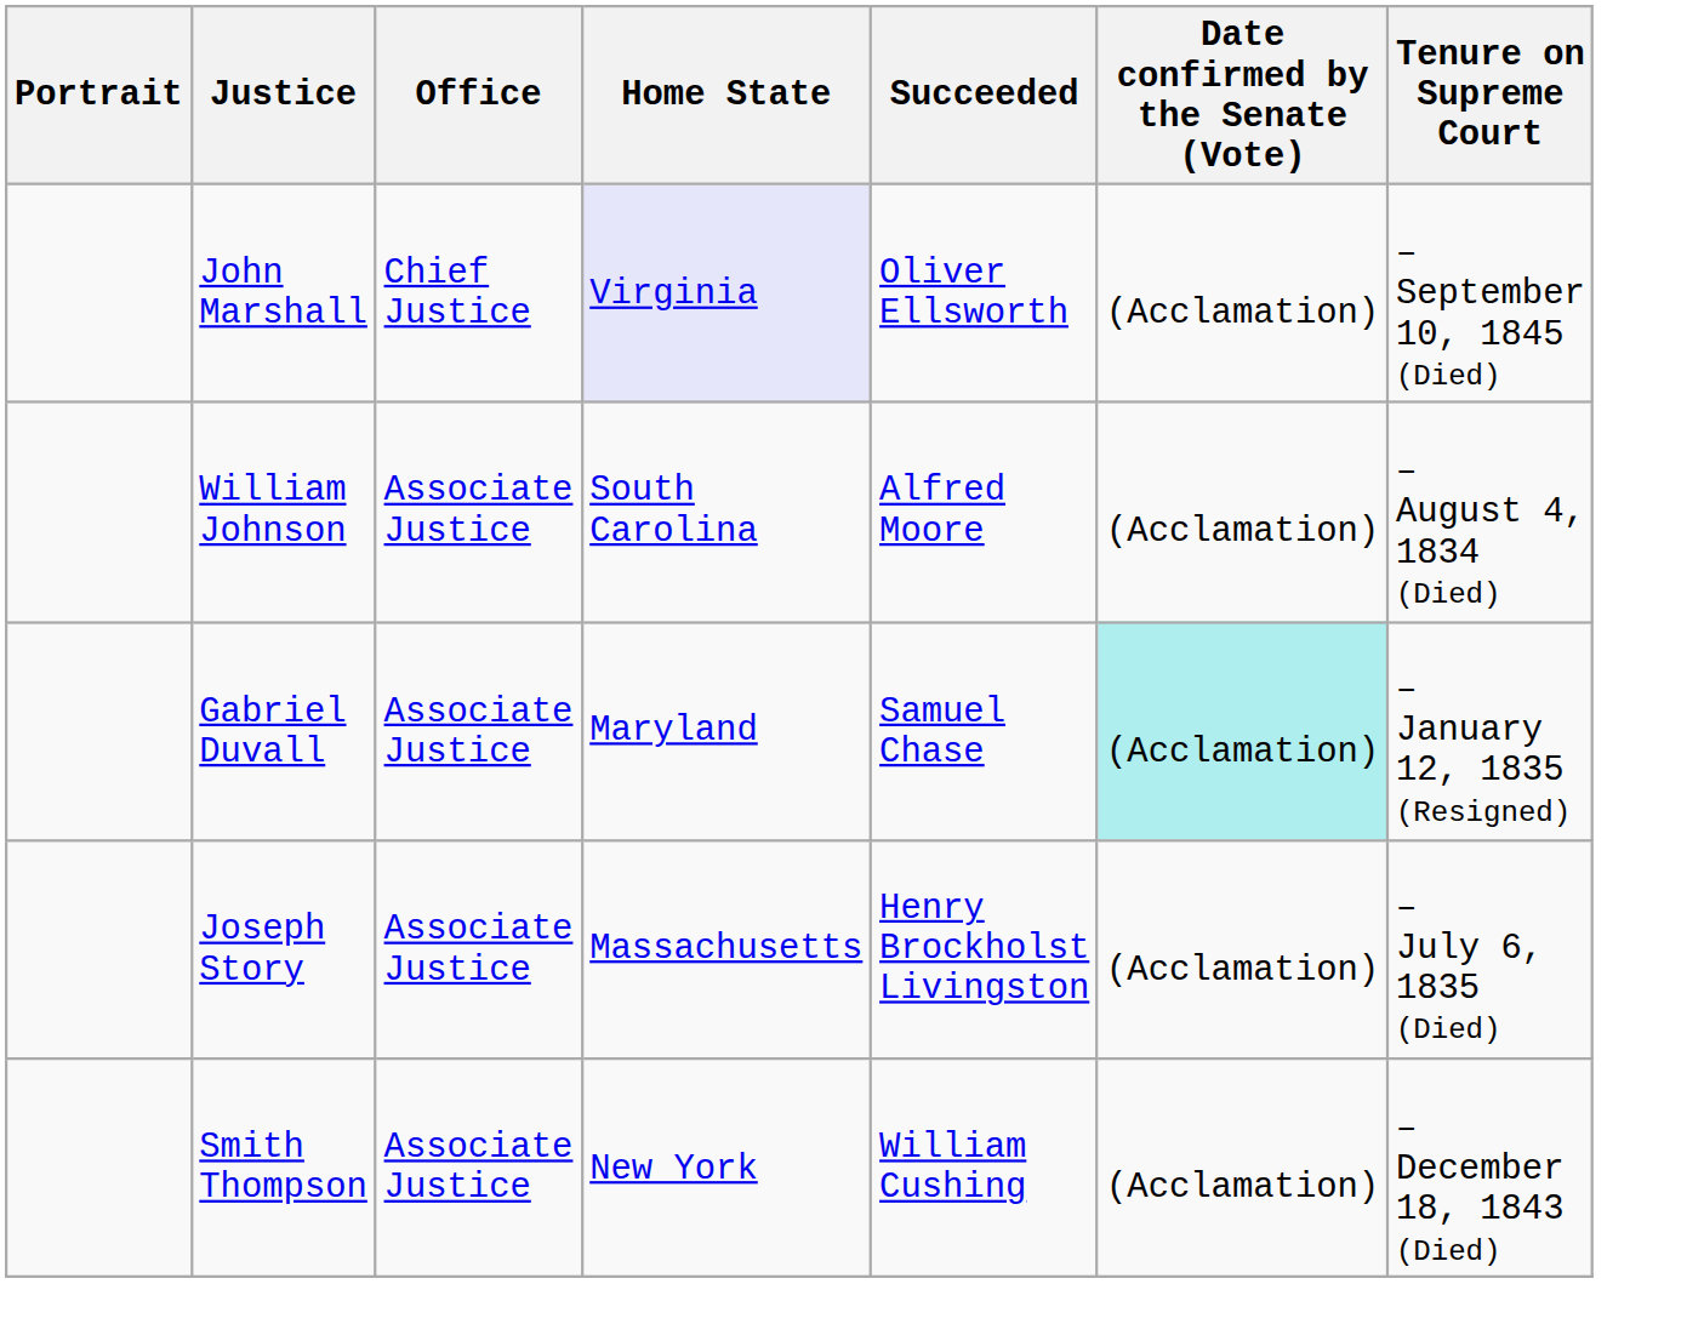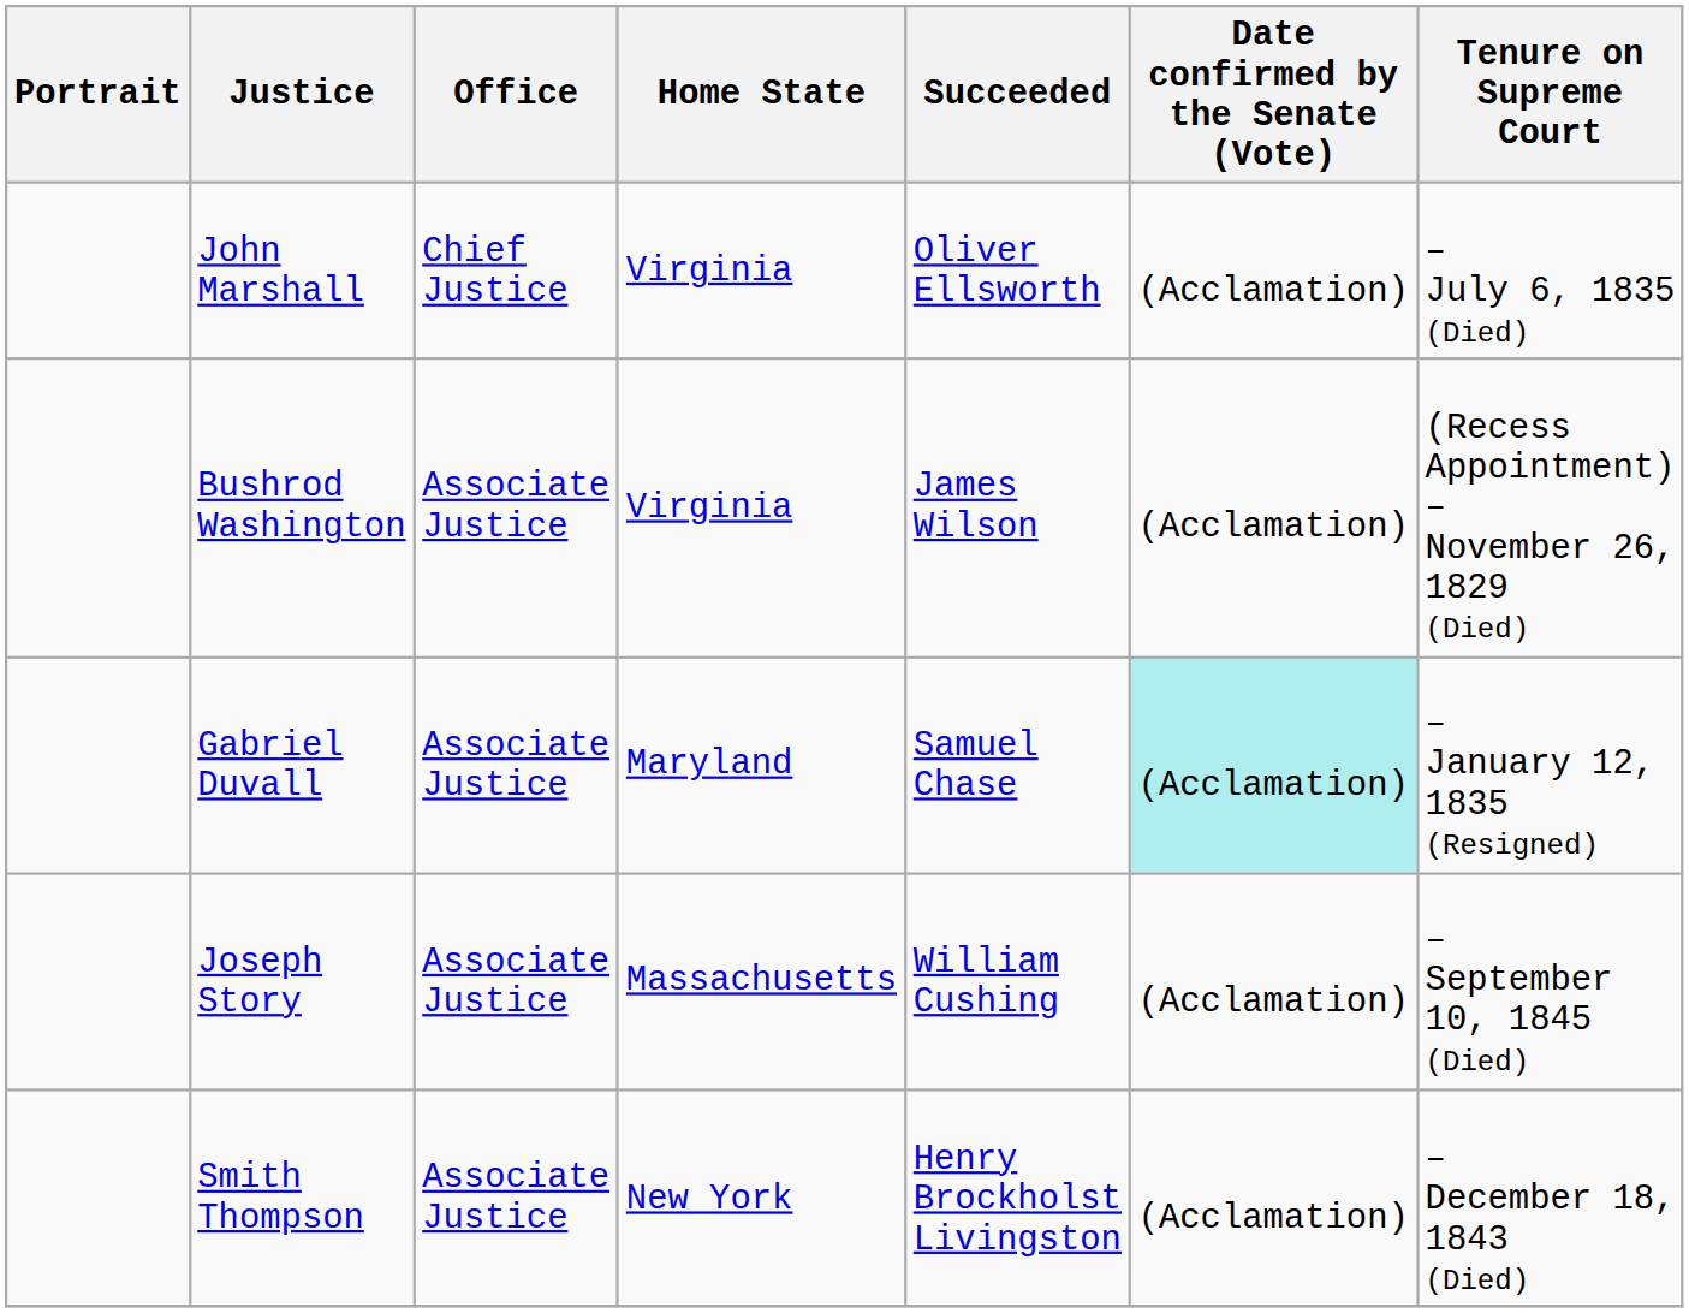John Marshall | Home State: lavender background -> no background
John Marshall | Tenure on Supreme Court: – September 10, 1845 (Died) -> – July 6, 1835 (Died)
+ row: Bushrod Washington | Associate Justice | Virginia | James Wilson | (Acclamation) | (Recess Appointment) – November 26, 1829 (Died)
- row: William Johnson | Associate Justice | South Carolina | Alfred Moore | (Acclamation) | – August 4, 1834 (Died)
Joseph Story | Succeeded: Henry Brockholst Livingston -> William Cushing
Joseph Story | Tenure on Supreme Court: – July 6, 1835 (Died) -> – September 10, 1845 (Died)
Smith Thompson | Succeeded: William Cushing -> Henry Brockholst Livingston
